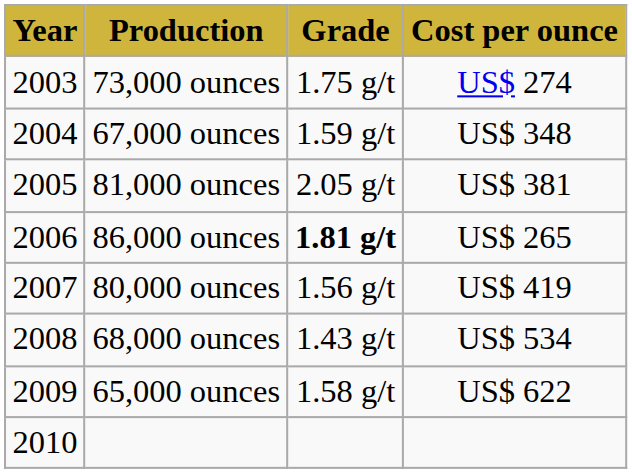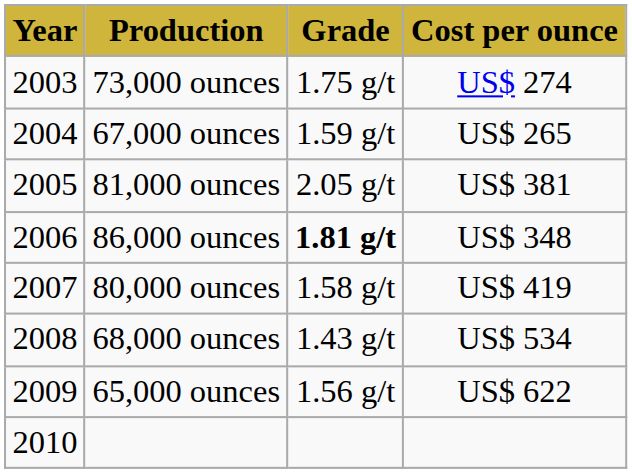67,000 ounces | Cost per ounce: US$ 348 -> US$ 265
86,000 ounces | Cost per ounce: US$ 265 -> US$ 348
80,000 ounces | Grade: 1.56 g/t -> 1.58 g/t
65,000 ounces | Grade: 1.58 g/t -> 1.56 g/t
